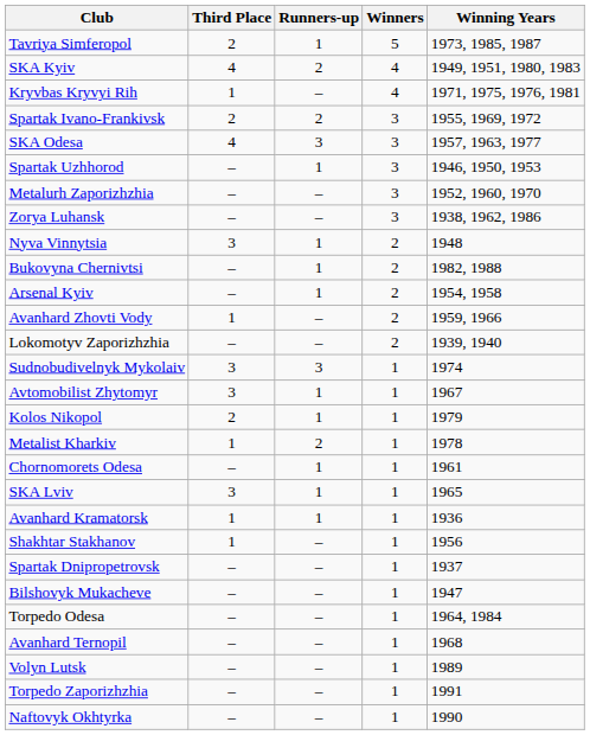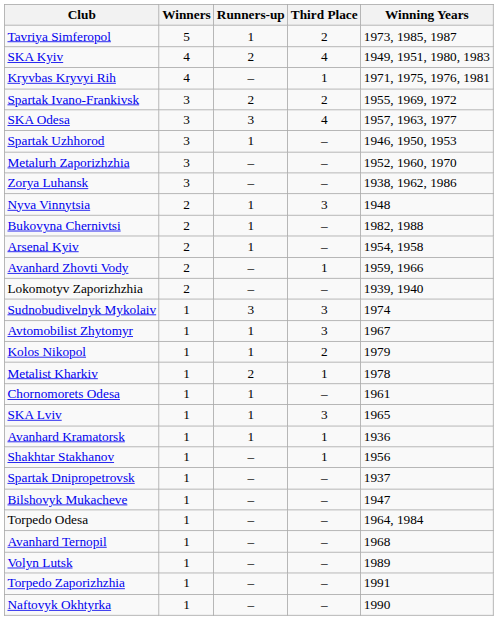columns swapped: Winners <-> Third Place
